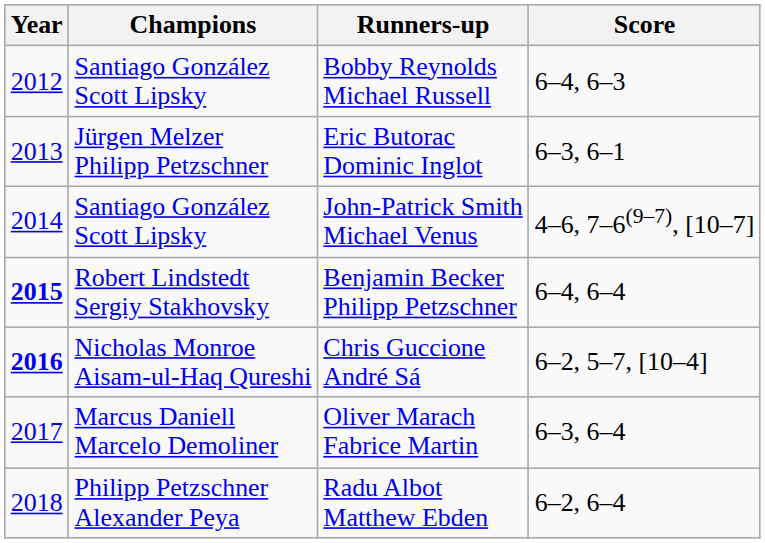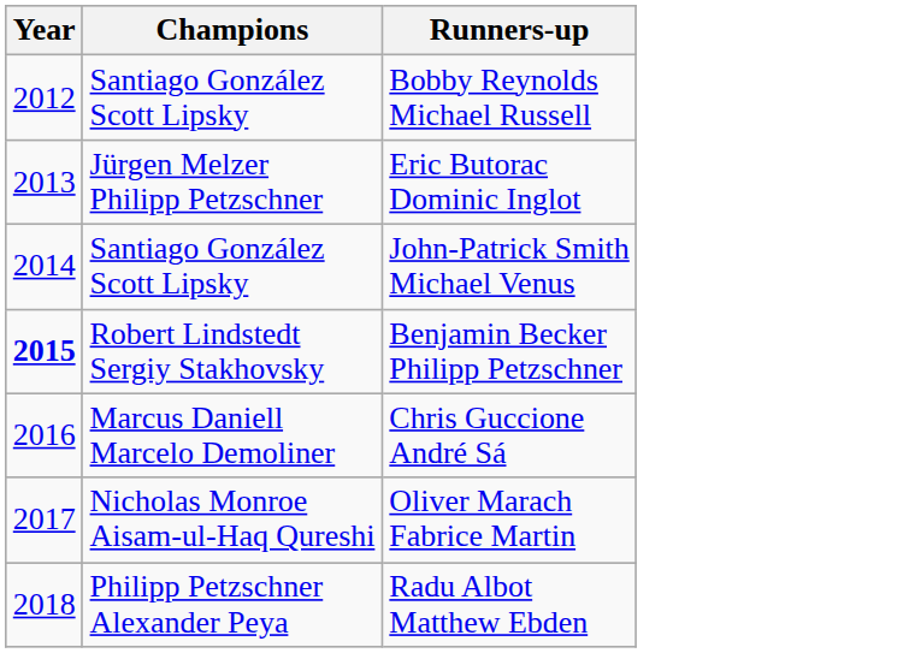- column: Score | 6–4, 6–3 | 6–3, 6–1 | 4–6, 7–6(9–7), [10–7] | 6–4, 6–4 | 6–2, 5–7, [10–4] | 6–3, 6–4 | 6–2, 6–4
Chris Guccione André Sá | Year: bold -> normal
Chris Guccione André Sá | Champions: Nicholas Monroe Aisam-ul-Haq Qureshi -> Marcus Daniell Marcelo Demoliner
Oliver Marach Fabrice Martin | Champions: Marcus Daniell Marcelo Demoliner -> Nicholas Monroe Aisam-ul-Haq Qureshi
